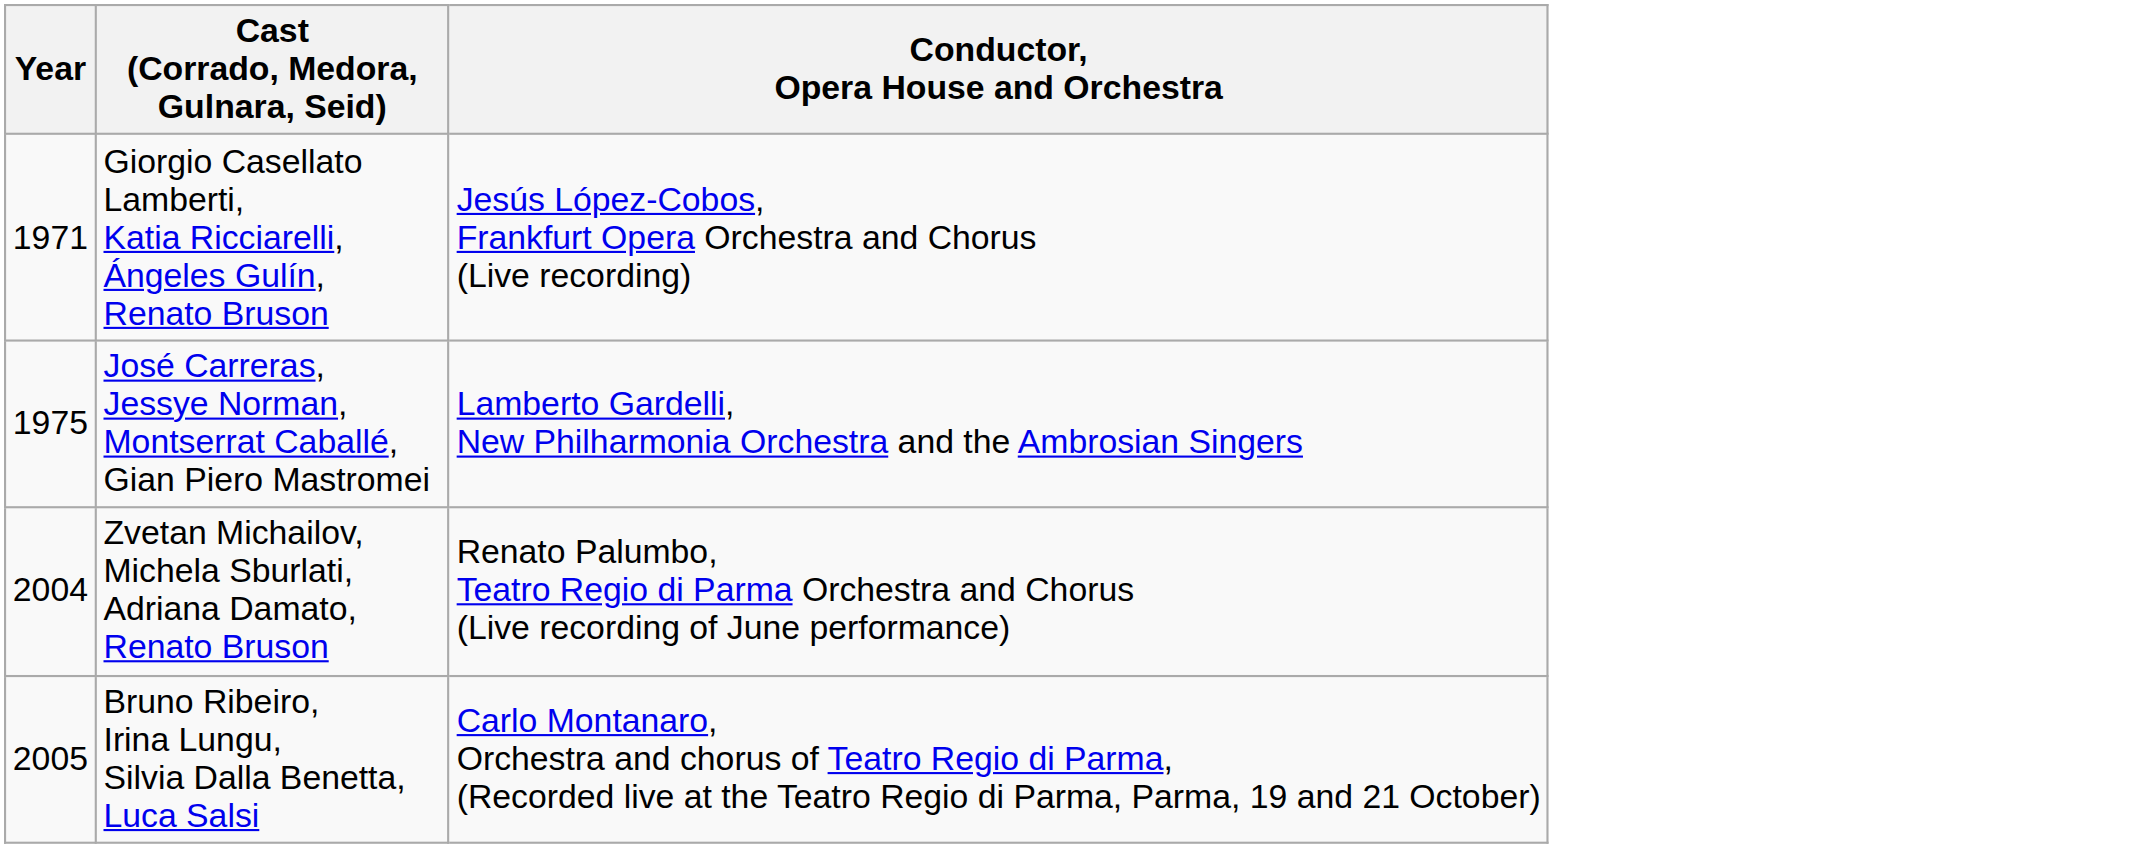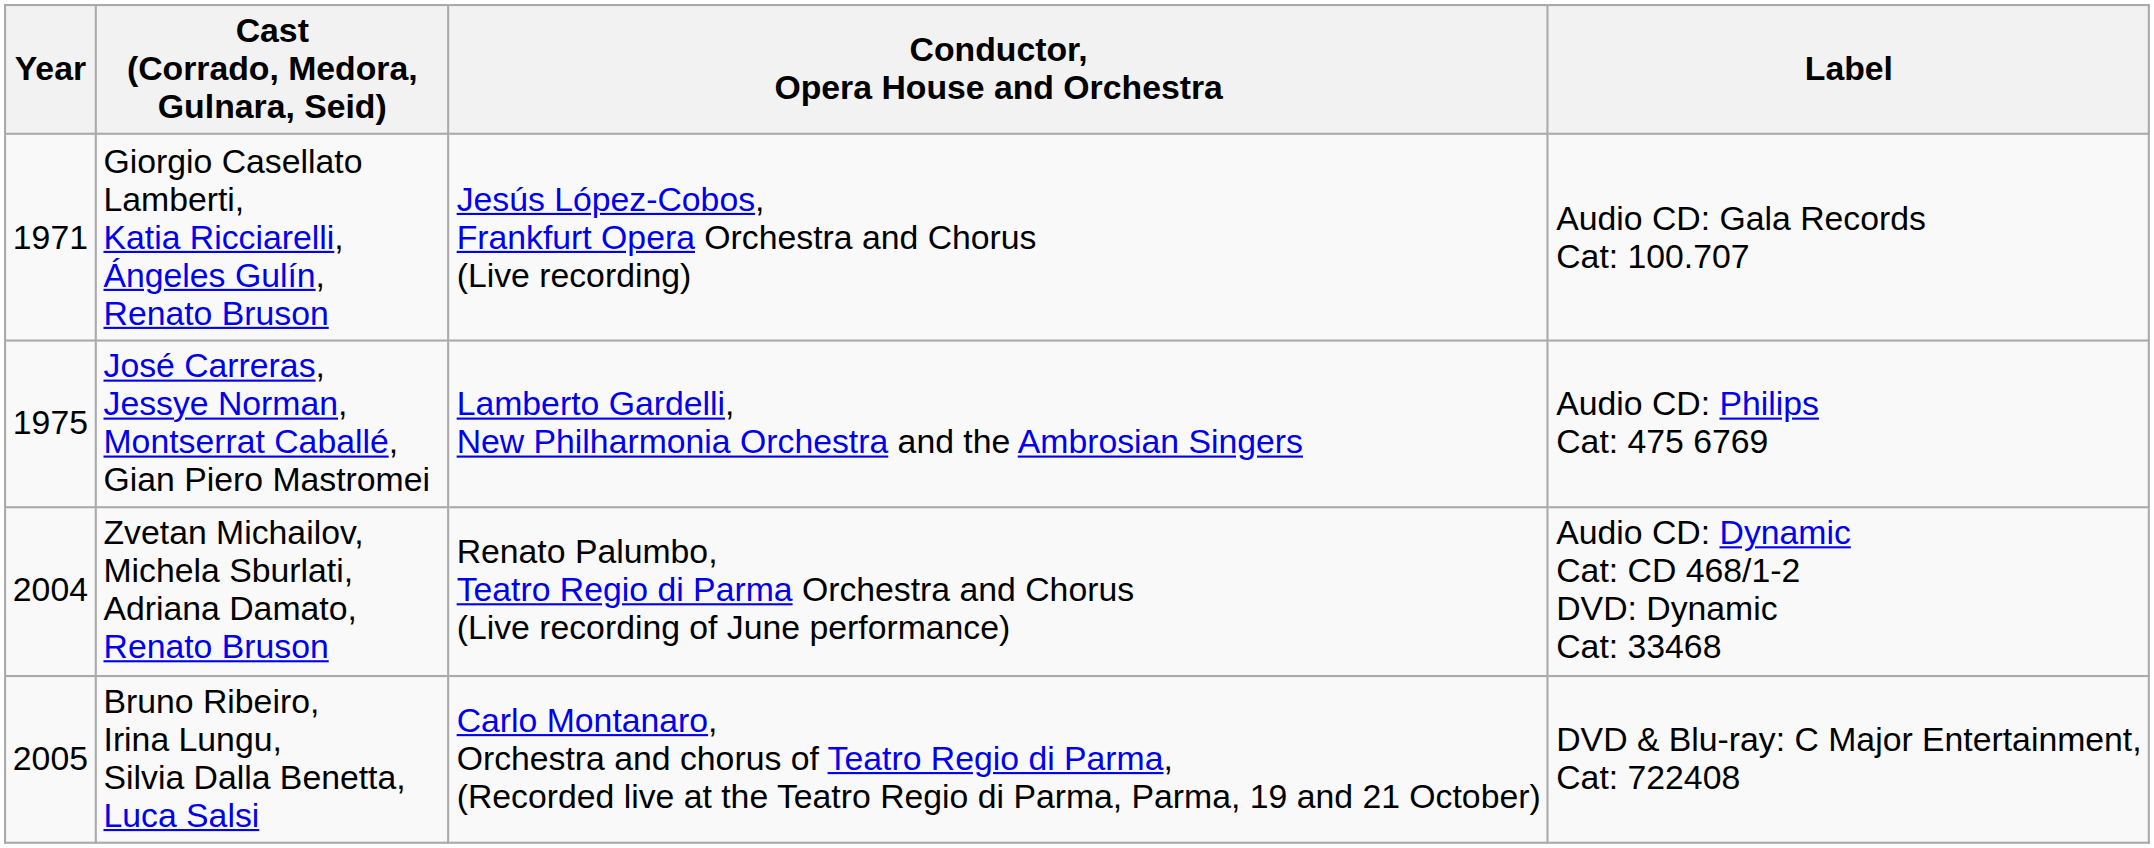+ column: Label | Audio CD: Gala Records Cat: 100.707 | Audio CD: Philips Cat: 475 6769 | Audio CD: Dynamic Cat: CD 468/1-2 DVD: Dynamic Cat: 33468 | DVD & Blu-ray: C Major Entertainment, Cat: 722408
